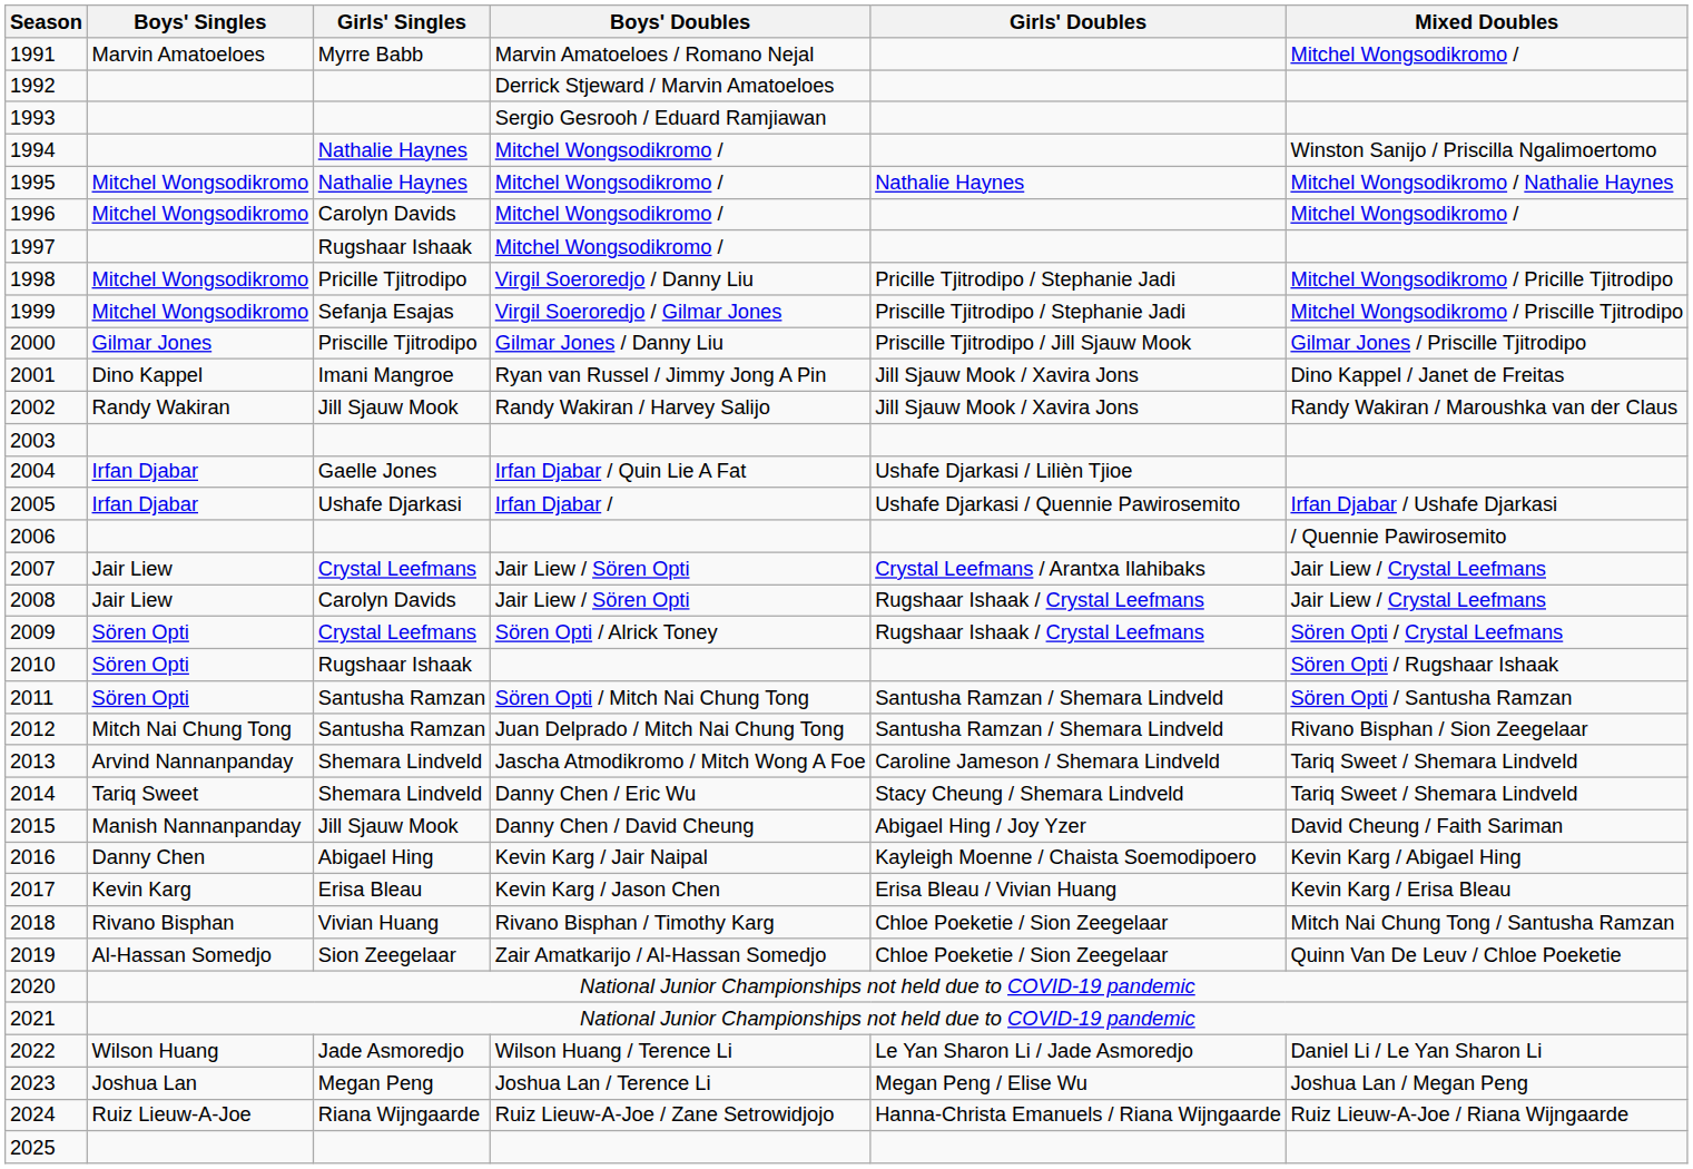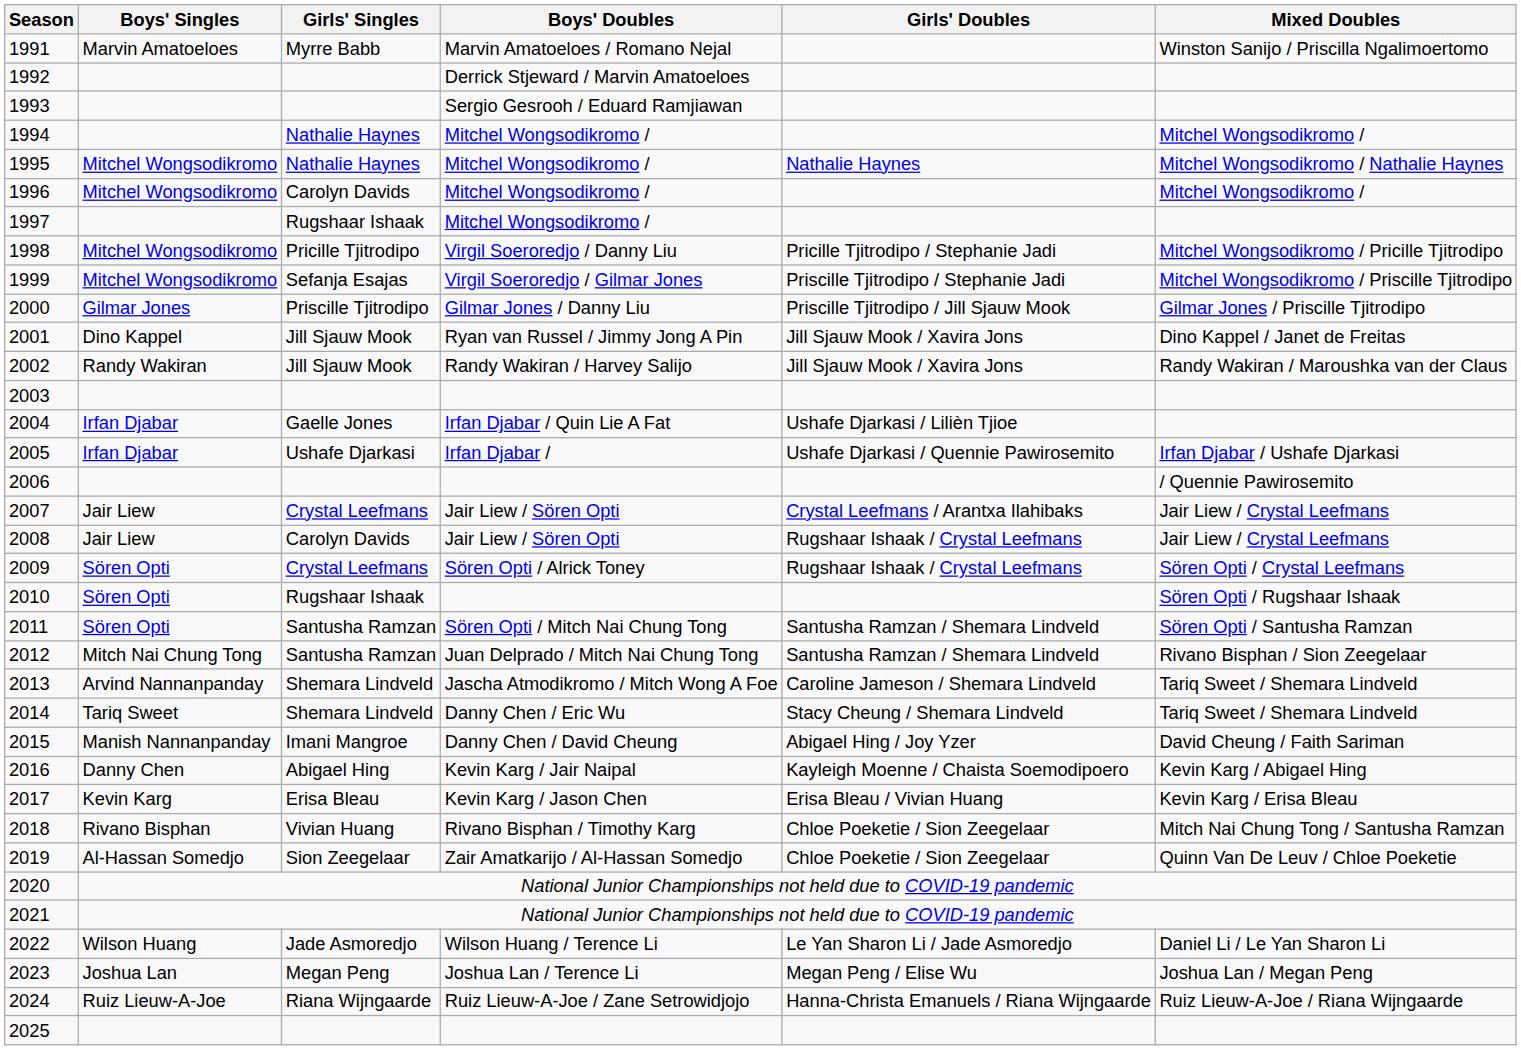1991 | Mixed Doubles: Mitchel Wongsodikromo / -> Winston Sanijo / Priscilla Ngalimoertomo
1994 | Mixed Doubles: Winston Sanijo / Priscilla Ngalimoertomo -> Mitchel Wongsodikromo /
2001 | Girls' Singles: Imani Mangroe -> Jill Sjauw Mook
2015 | Girls' Singles: Jill Sjauw Mook -> Imani Mangroe
